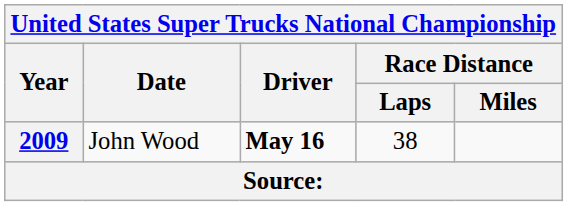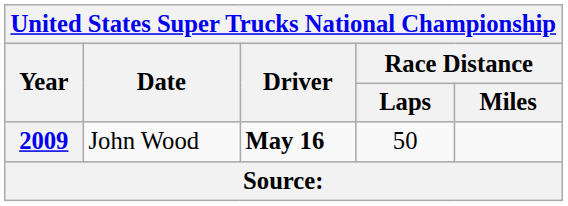2009 | Race Distance / Laps: 38 -> 50
